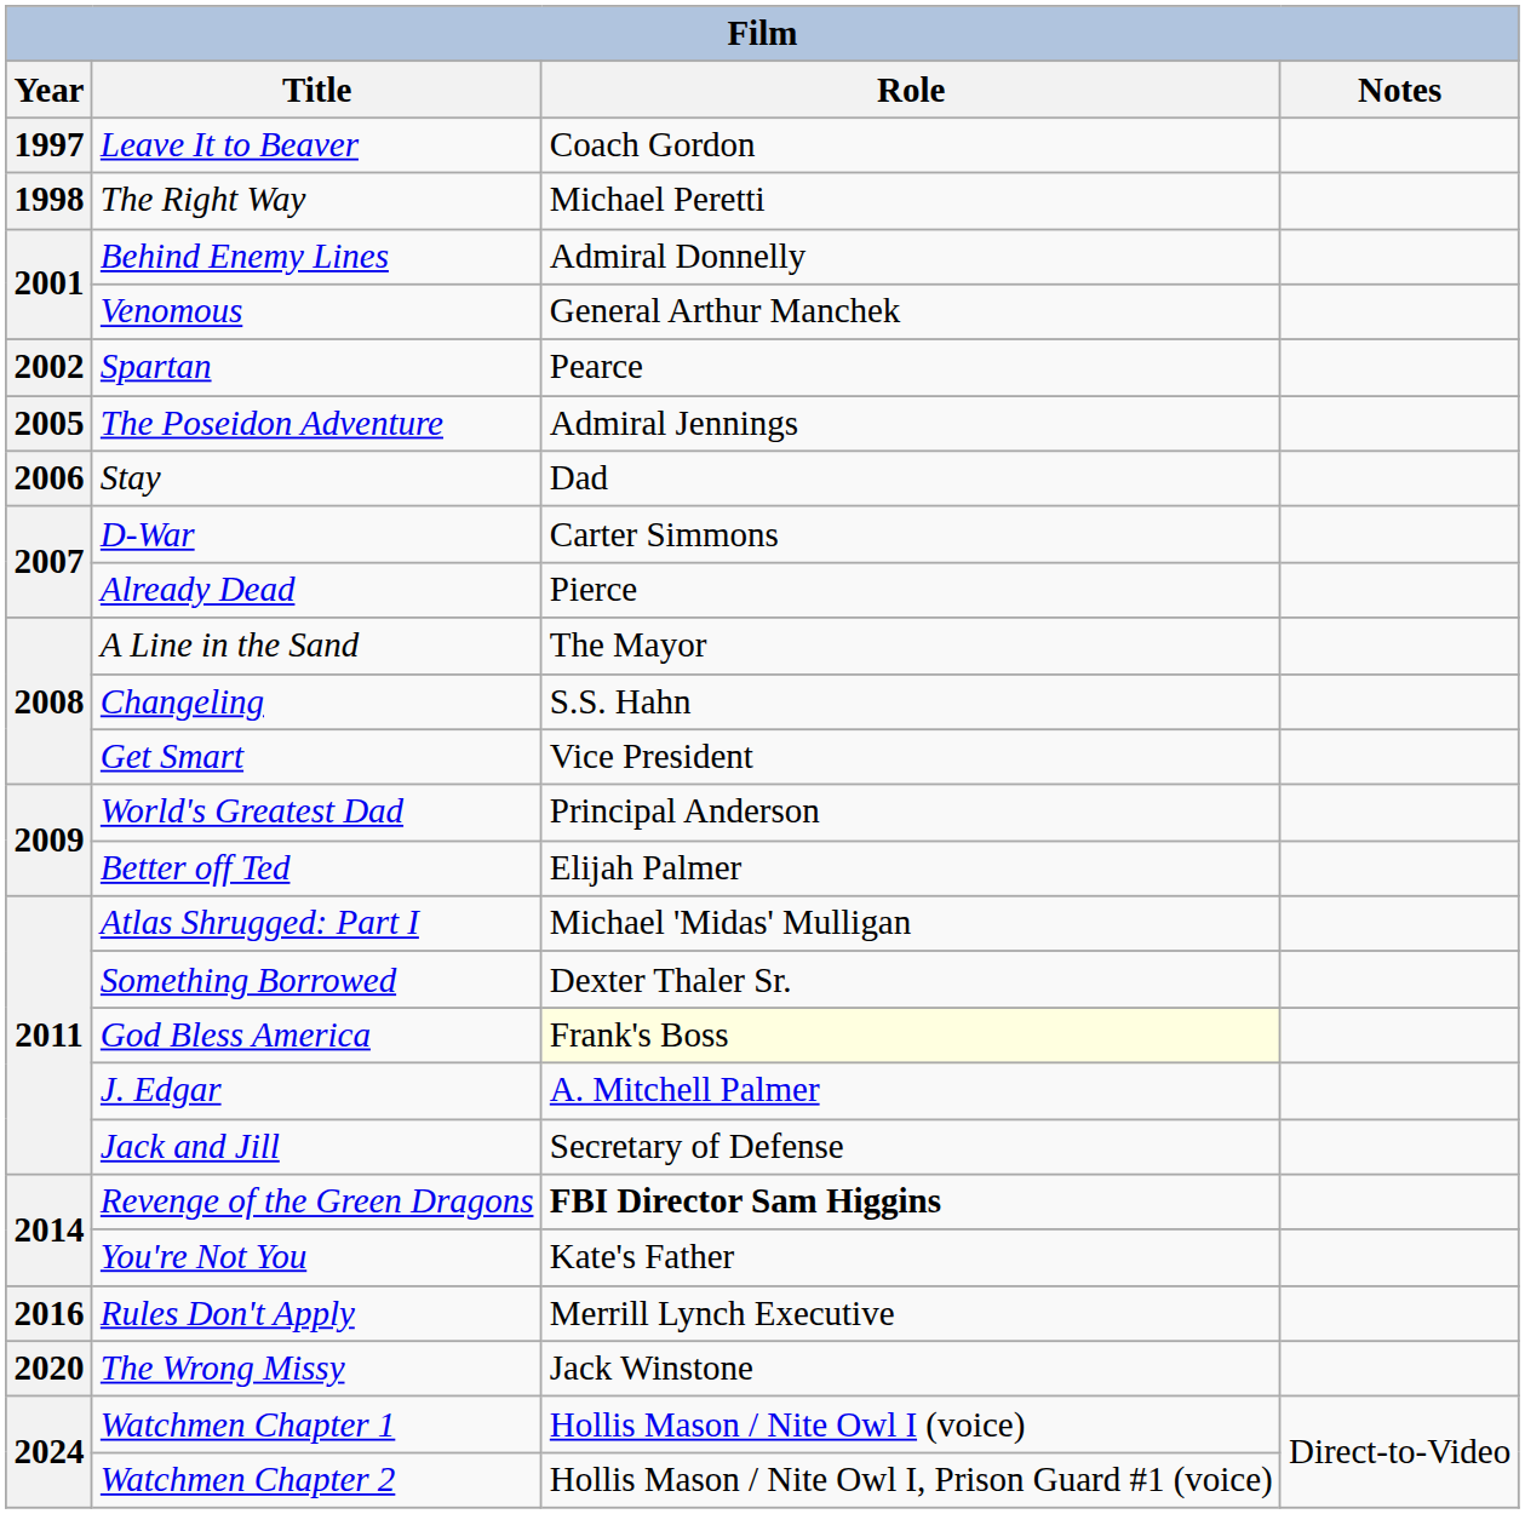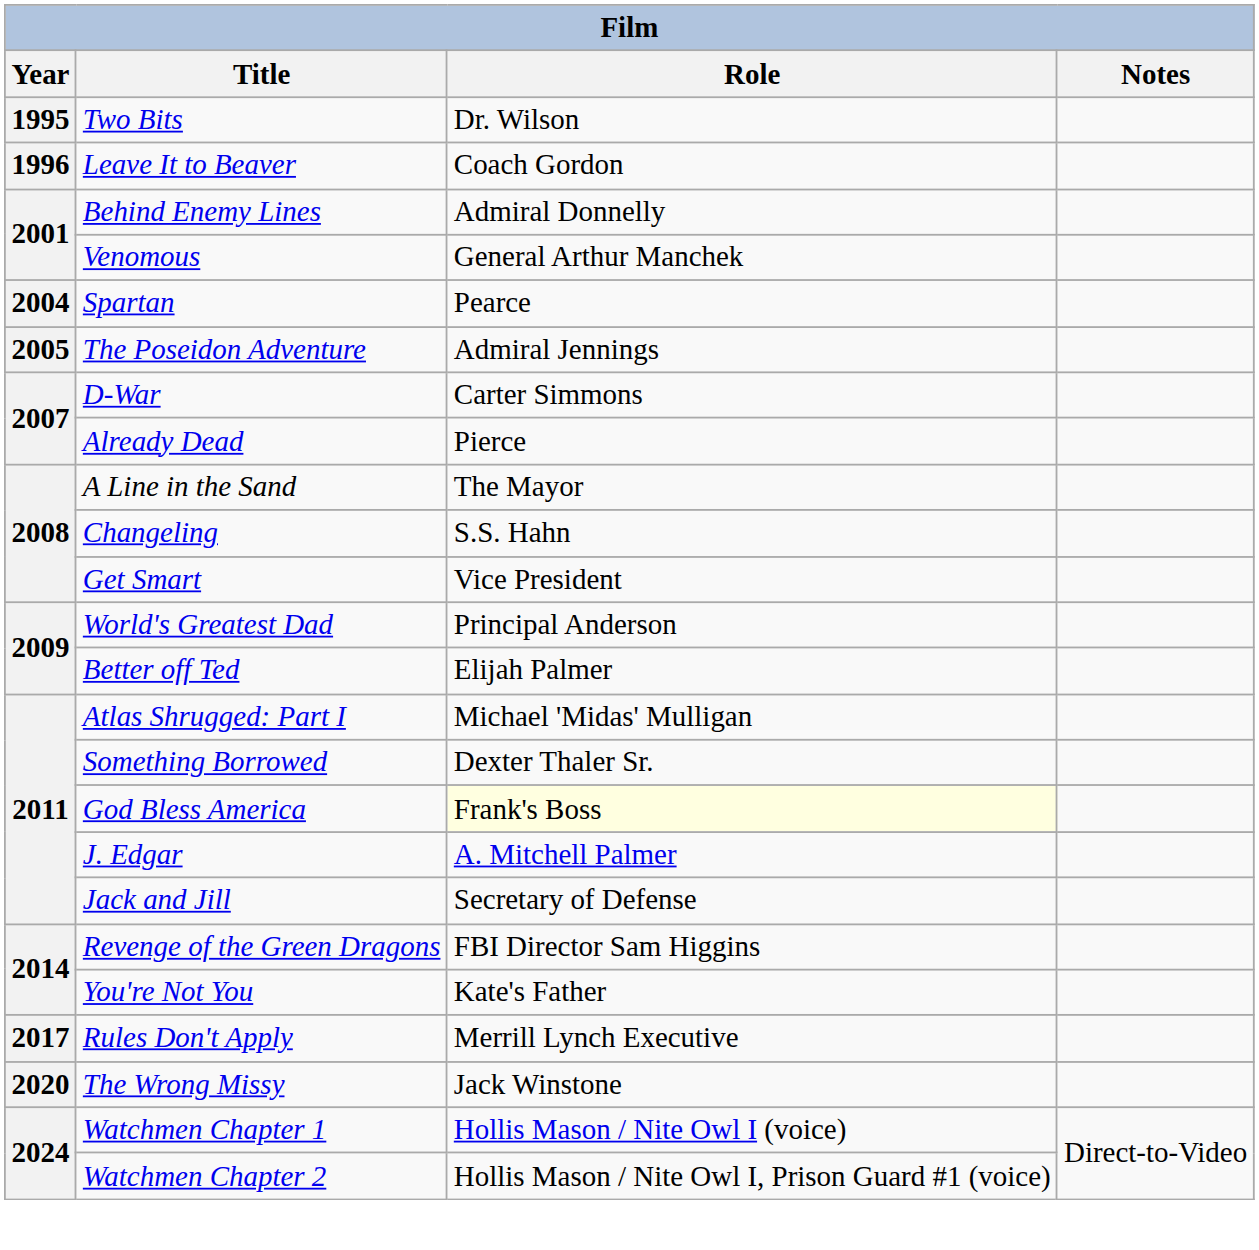+ row: 1995 | Two Bits | Dr. Wilson
Leave It to Beaver | Year: 1997 -> 1996
- row: 1998 | The Right Way | Michael Peretti
Spartan | Year: 2002 -> 2004
- row: 2006 | Stay | Dad
Revenge of the Green Dragons | Role: bold -> normal
Rules Don't Apply | Year: 2016 -> 2017
